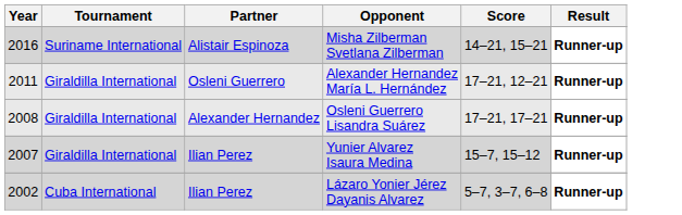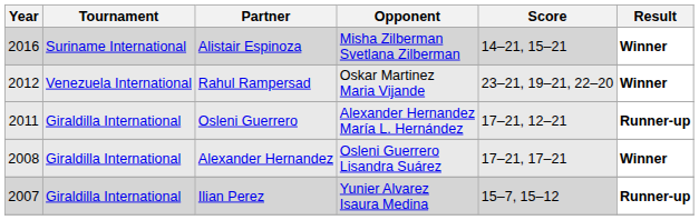Misha Zilberman Svetlana Zilberman | Result: Runner-up -> Winner
+ row: 2012 | Venezuela International | Rahul Rampersad | Oskar Martinez Maria Vijande | 23–21, 19–21, 22–20 | Winner
Osleni Guerrero Lisandra Suárez | Result: Runner-up -> Winner
- row: 2002 | Cuba International | Ilian Perez | Lázaro Yonier Jérez Dayanis Alvarez | 5–7, 3–7, 6–8 | Runner-up
